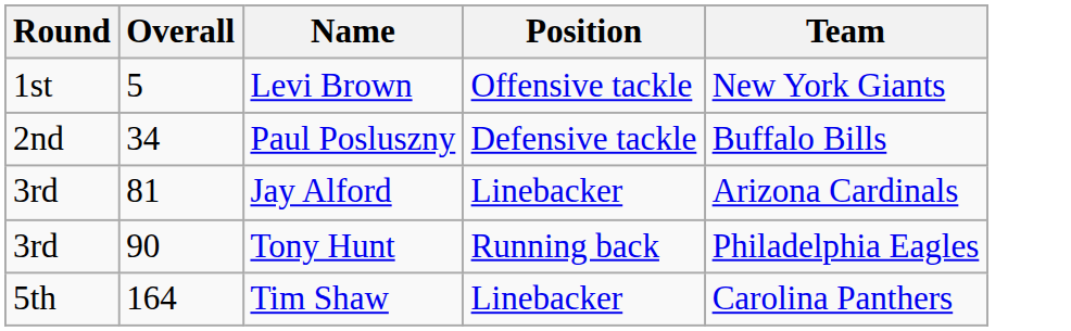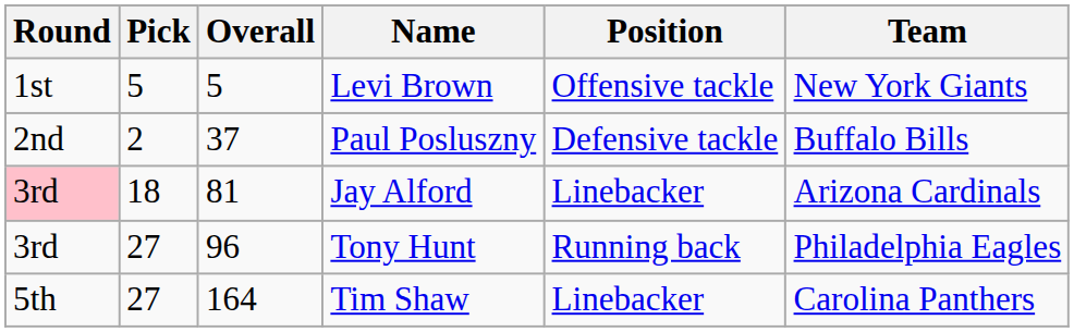+ column: Pick | 5 | 2 | 18 | 27 | 27
Paul Posluszny | Overall: 34 -> 37
Jay Alford | Round: no background -> pink background
Tony Hunt | Overall: 90 -> 96
